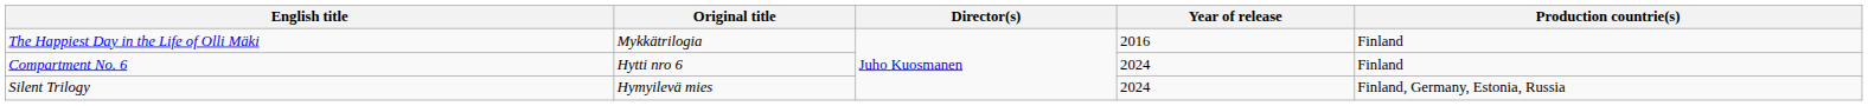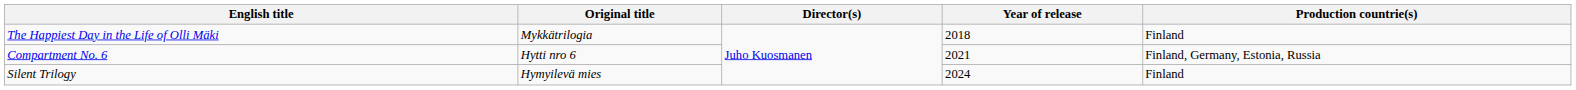The Happiest Day in the Life of Olli Mäki | Year of release: 2016 -> 2018
Compartment No. 6 | Year of release: 2024 -> 2021
Compartment No. 6 | Production countrie(s): Finland -> Finland, Germany, Estonia, Russia
Silent Trilogy | Production countrie(s): Finland, Germany, Estonia, Russia -> Finland
